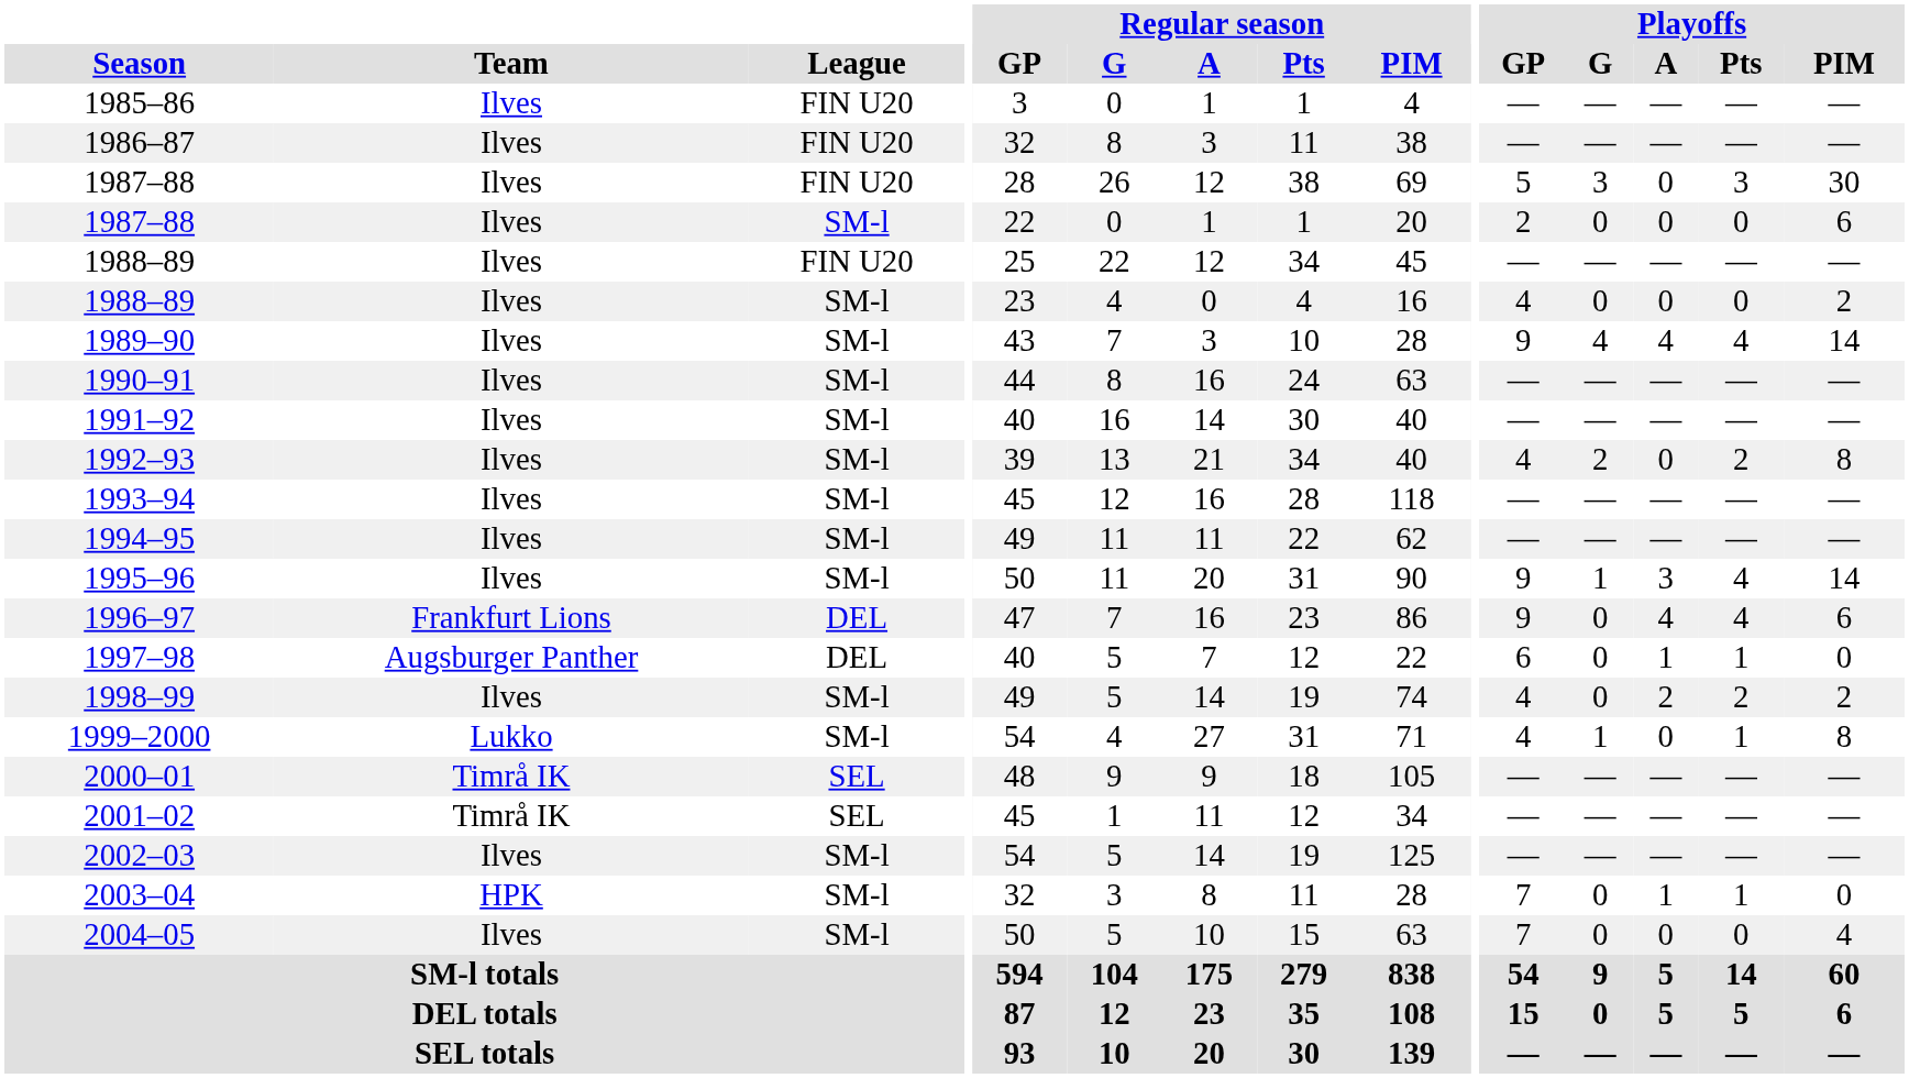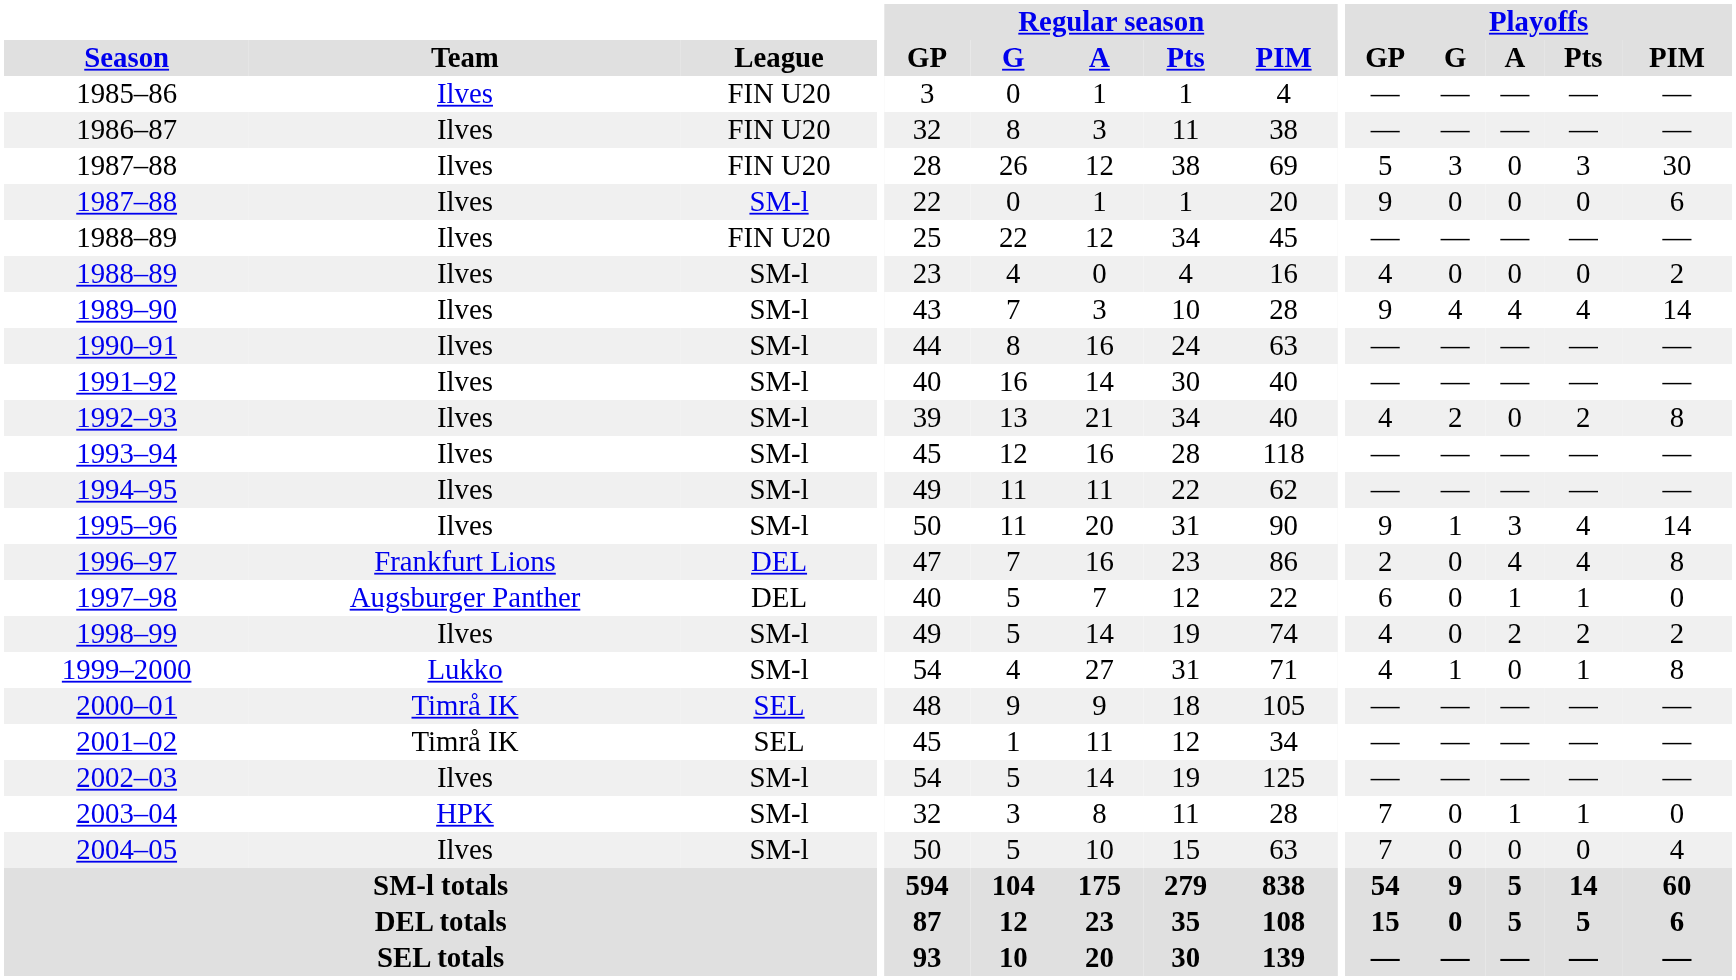1987–88 / SM-l | Playoffs / GP: 2 -> 9
1996–97 | Playoffs / GP: 9 -> 2
1996–97 | Playoffs / PIM: 6 -> 8
